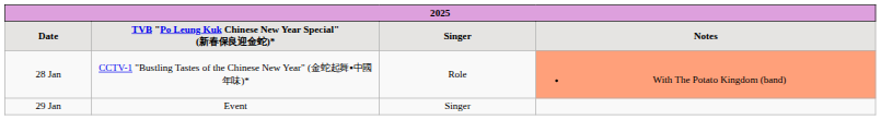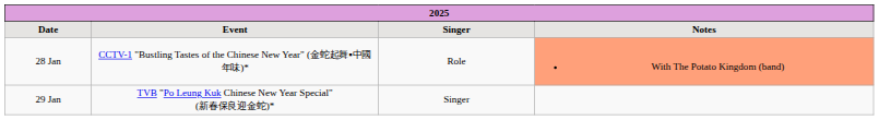Date | column 2: TVB "Po Leung Kuk Chinese New Year Special" (新春保良迎金蛇)* -> Event
29 Jan | column 2: Event -> TVB "Po Leung Kuk Chinese New Year Special" (新春保良迎金蛇)*
